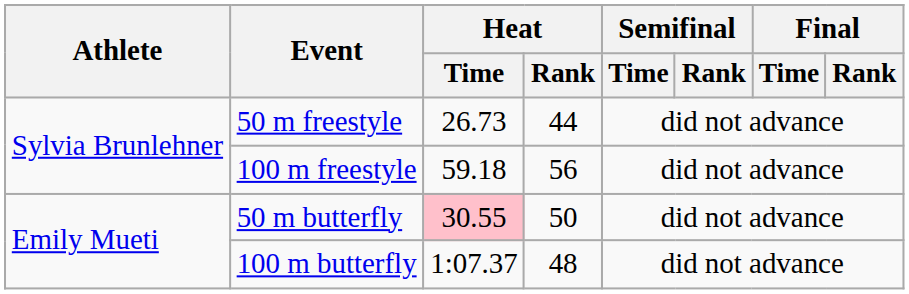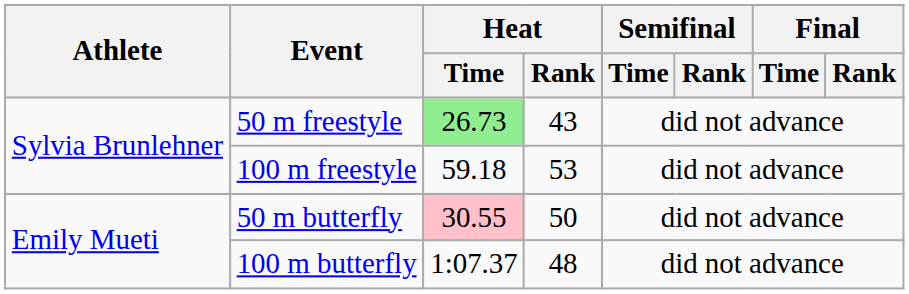50 m freestyle | Heat / Time: no background -> lightgreen background
50 m freestyle | Heat / Rank: 44 -> 43
100 m freestyle | Heat / Rank: 56 -> 53
